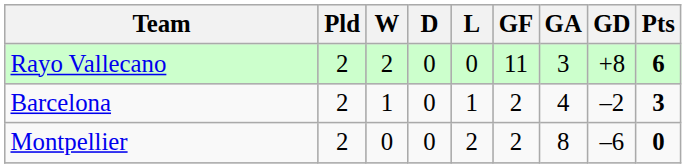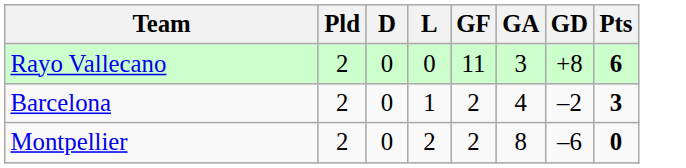- column: W | 2 | 1 | 0
